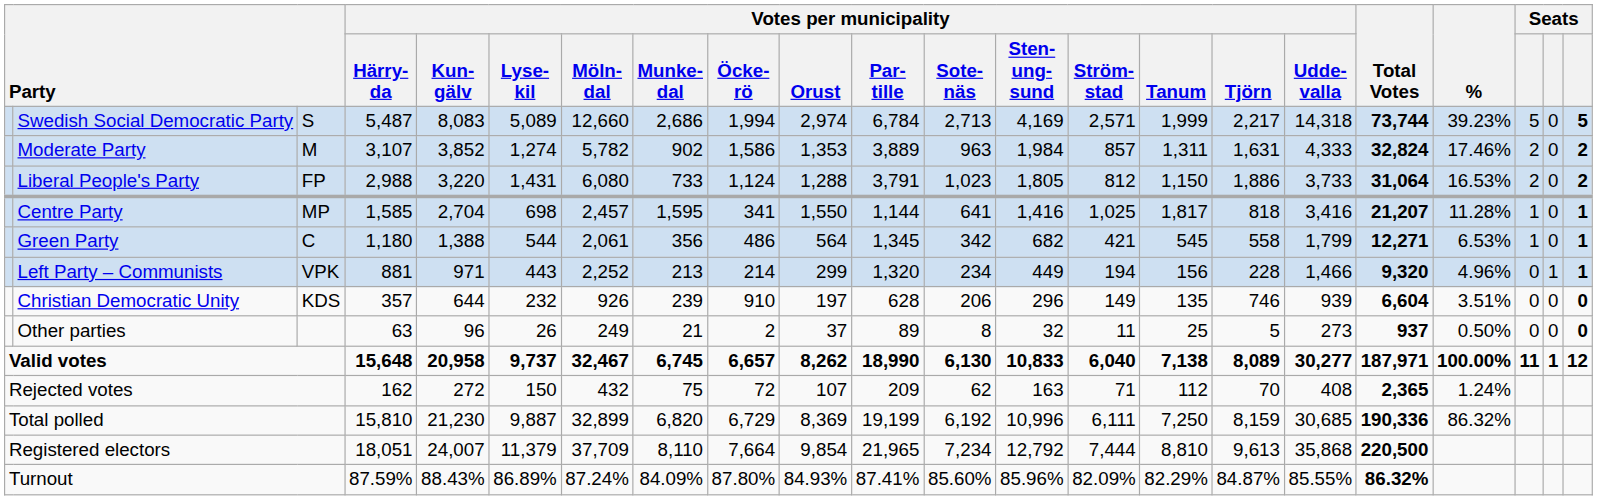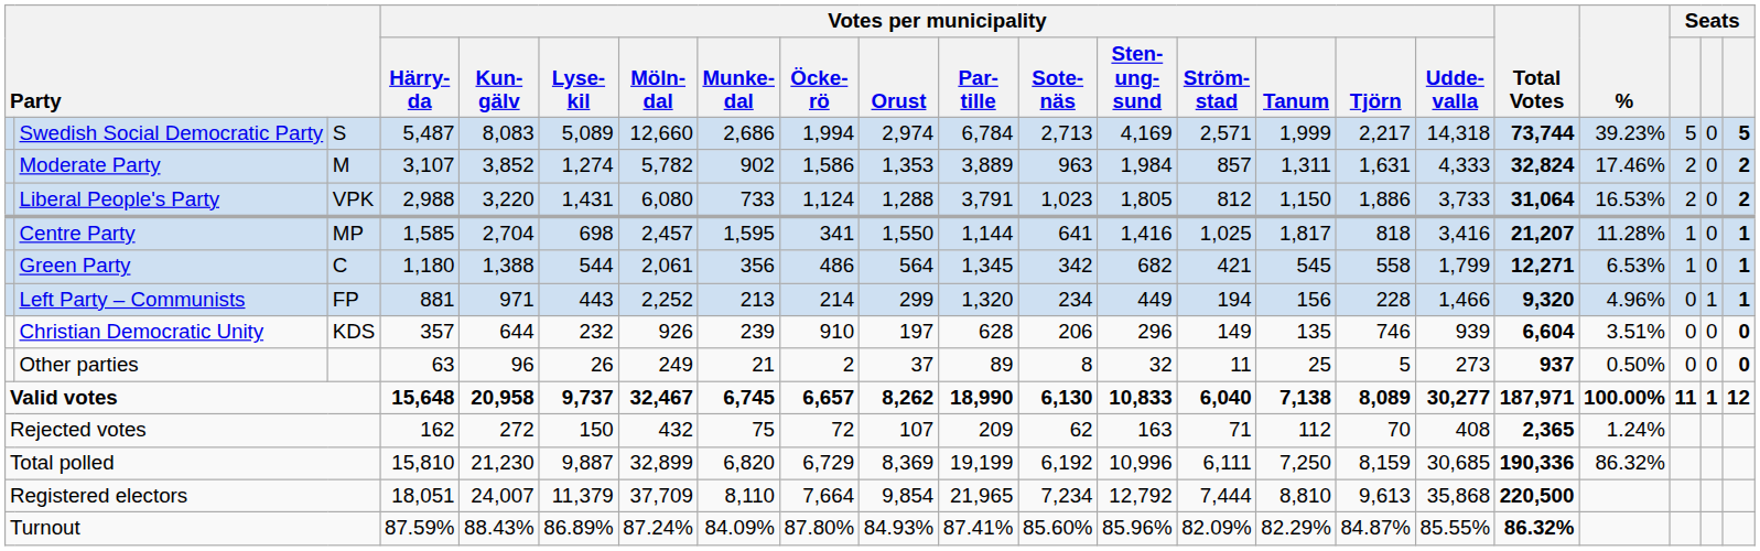Liberal People's Party | column 3: FP -> VPK
Left Party – Communists | column 3: VPK -> FP
